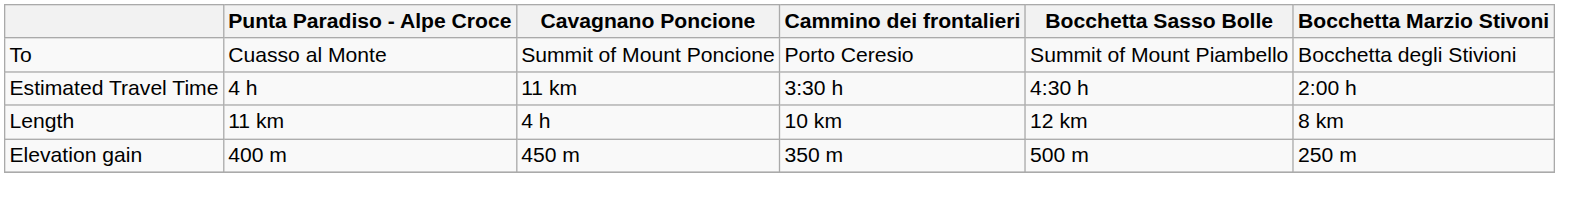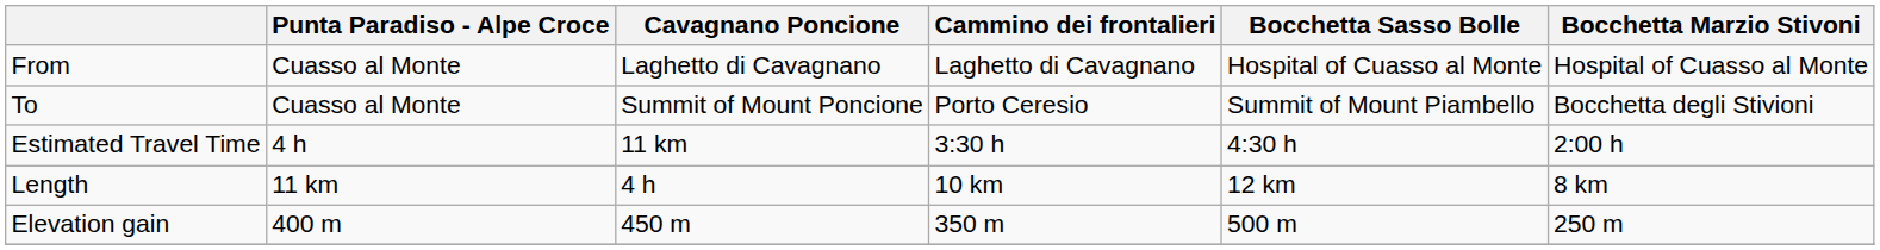+ row: From | Cuasso al Monte | Laghetto di Cavagnano | Laghetto di Cavagnano | Hospital of Cuasso al Monte | Hospital of Cuasso al Monte
